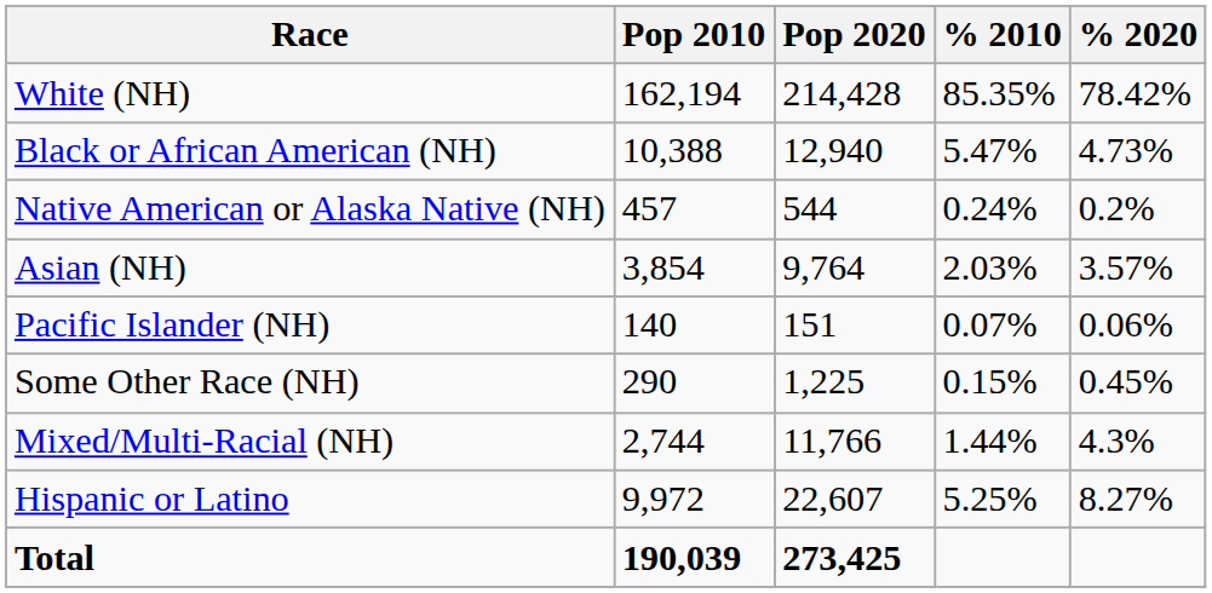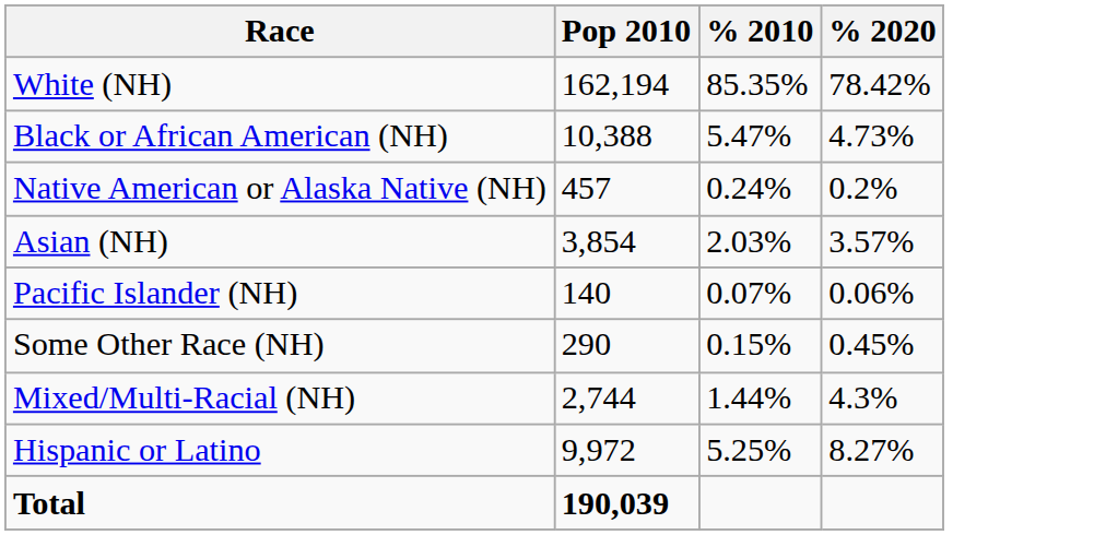- column: Pop 2020 | 214,428 | 12,940 | 544 | 9,764 | 151 | 1,225 | 11,766 | 22,607 | 273,425
